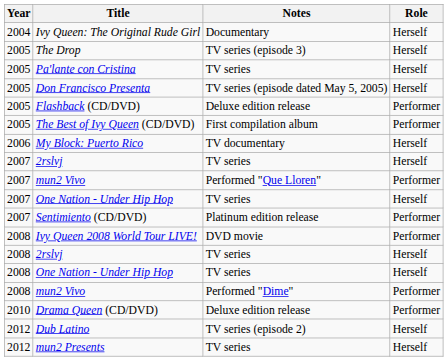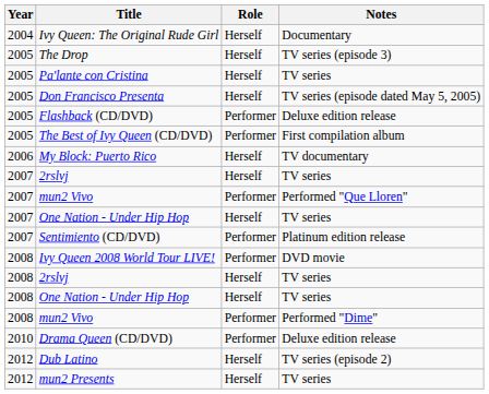columns swapped: Role <-> Notes
